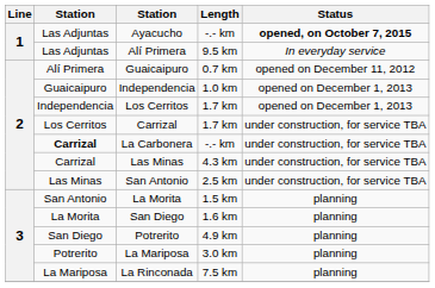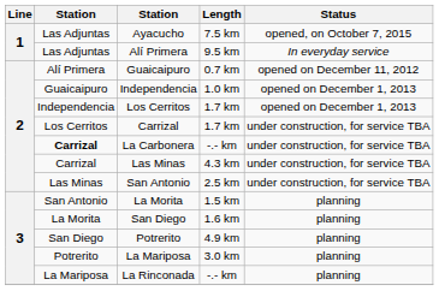Ayacucho | Length: -.- km -> 7.5 km
Ayacucho | Status: bold -> normal
La Rinconada | Length: 7.5 km -> -.- km
